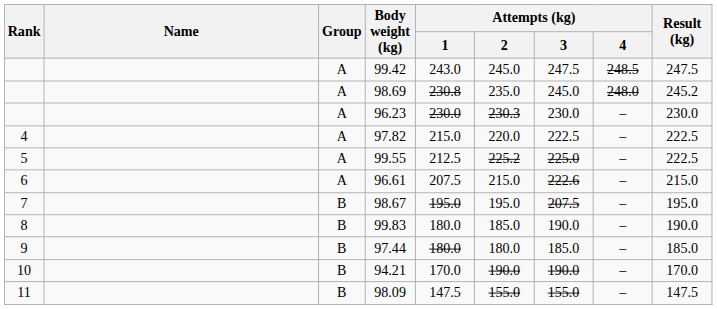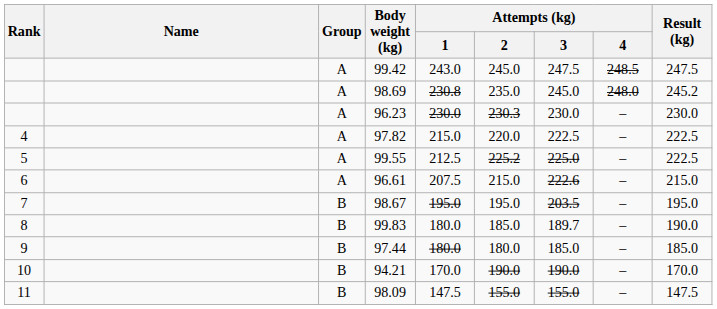98.67 | Attempts (kg) / 3: 207.5 -> 203.5
99.83 | Attempts (kg) / 3: 190.0 -> 189.7
